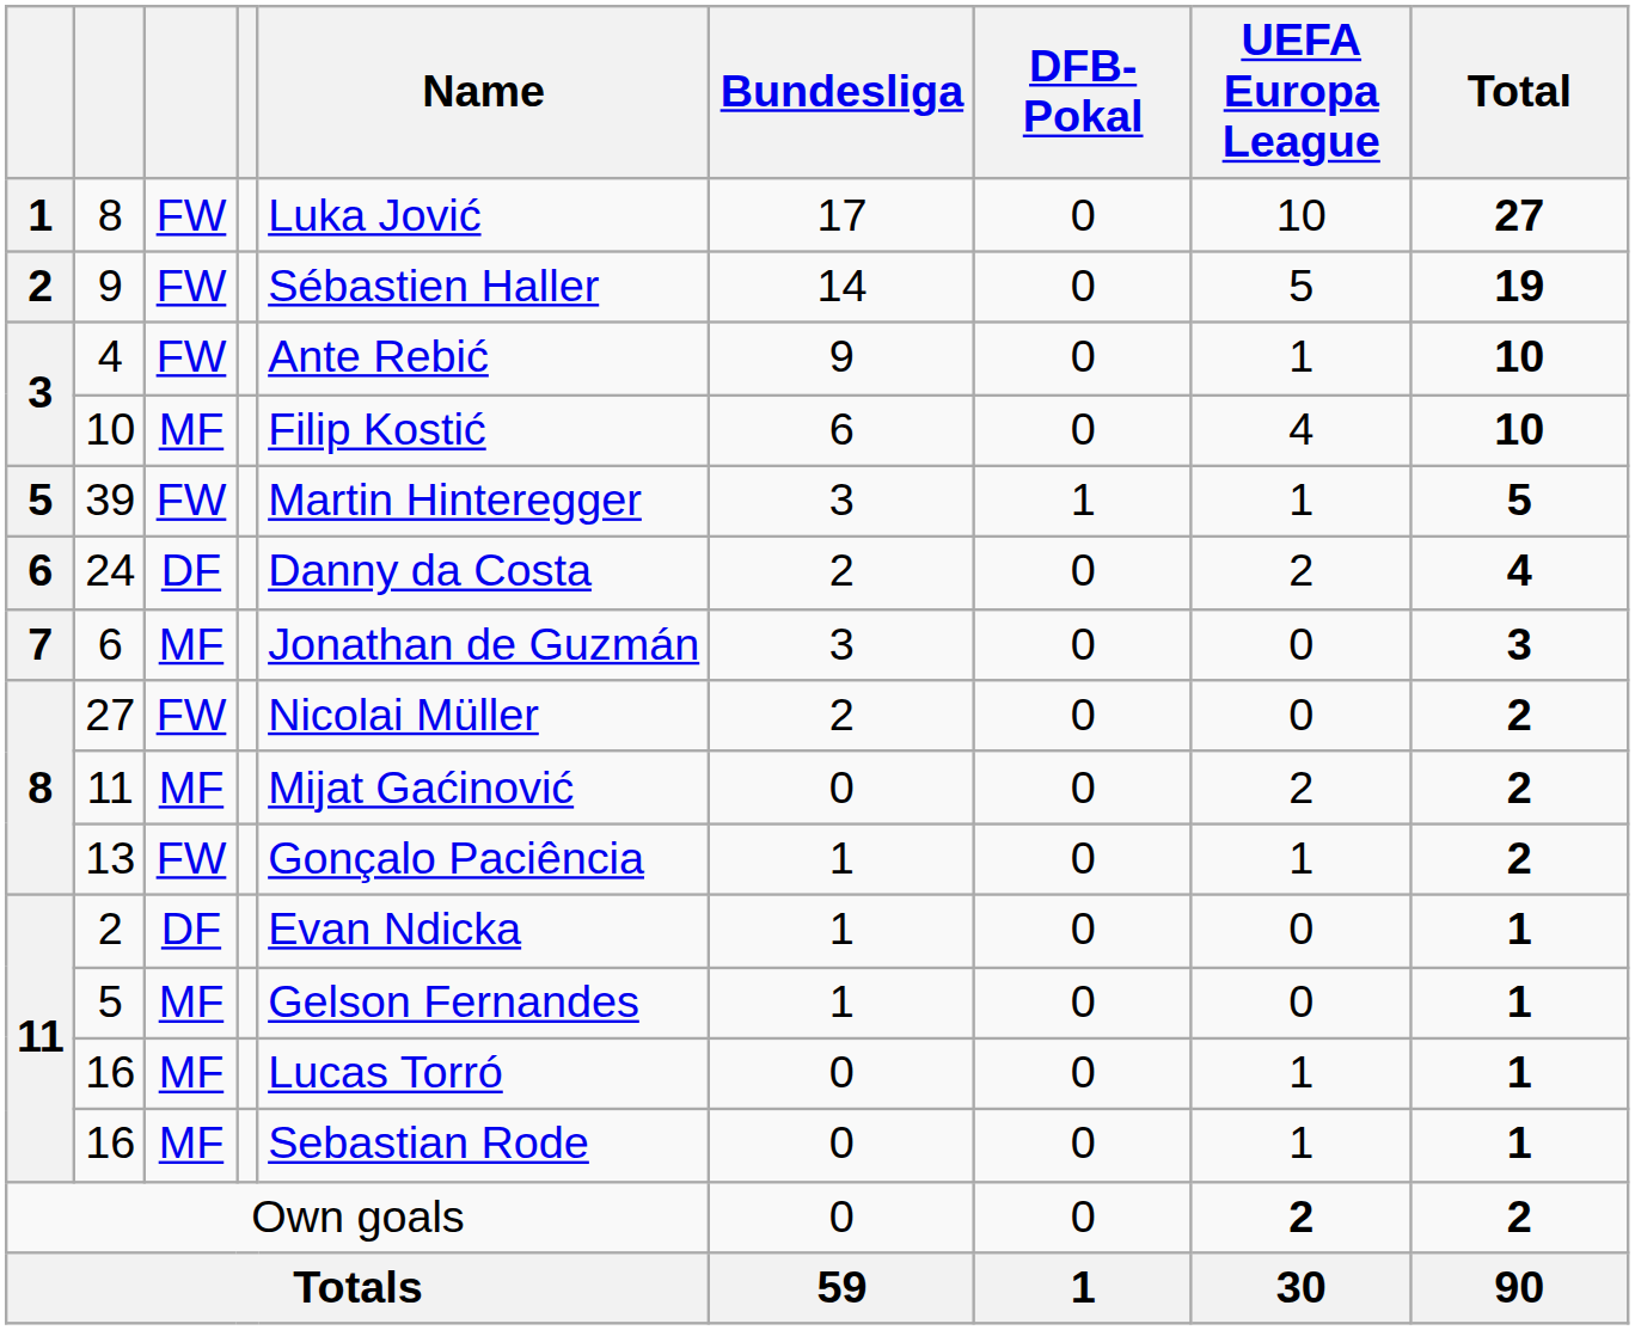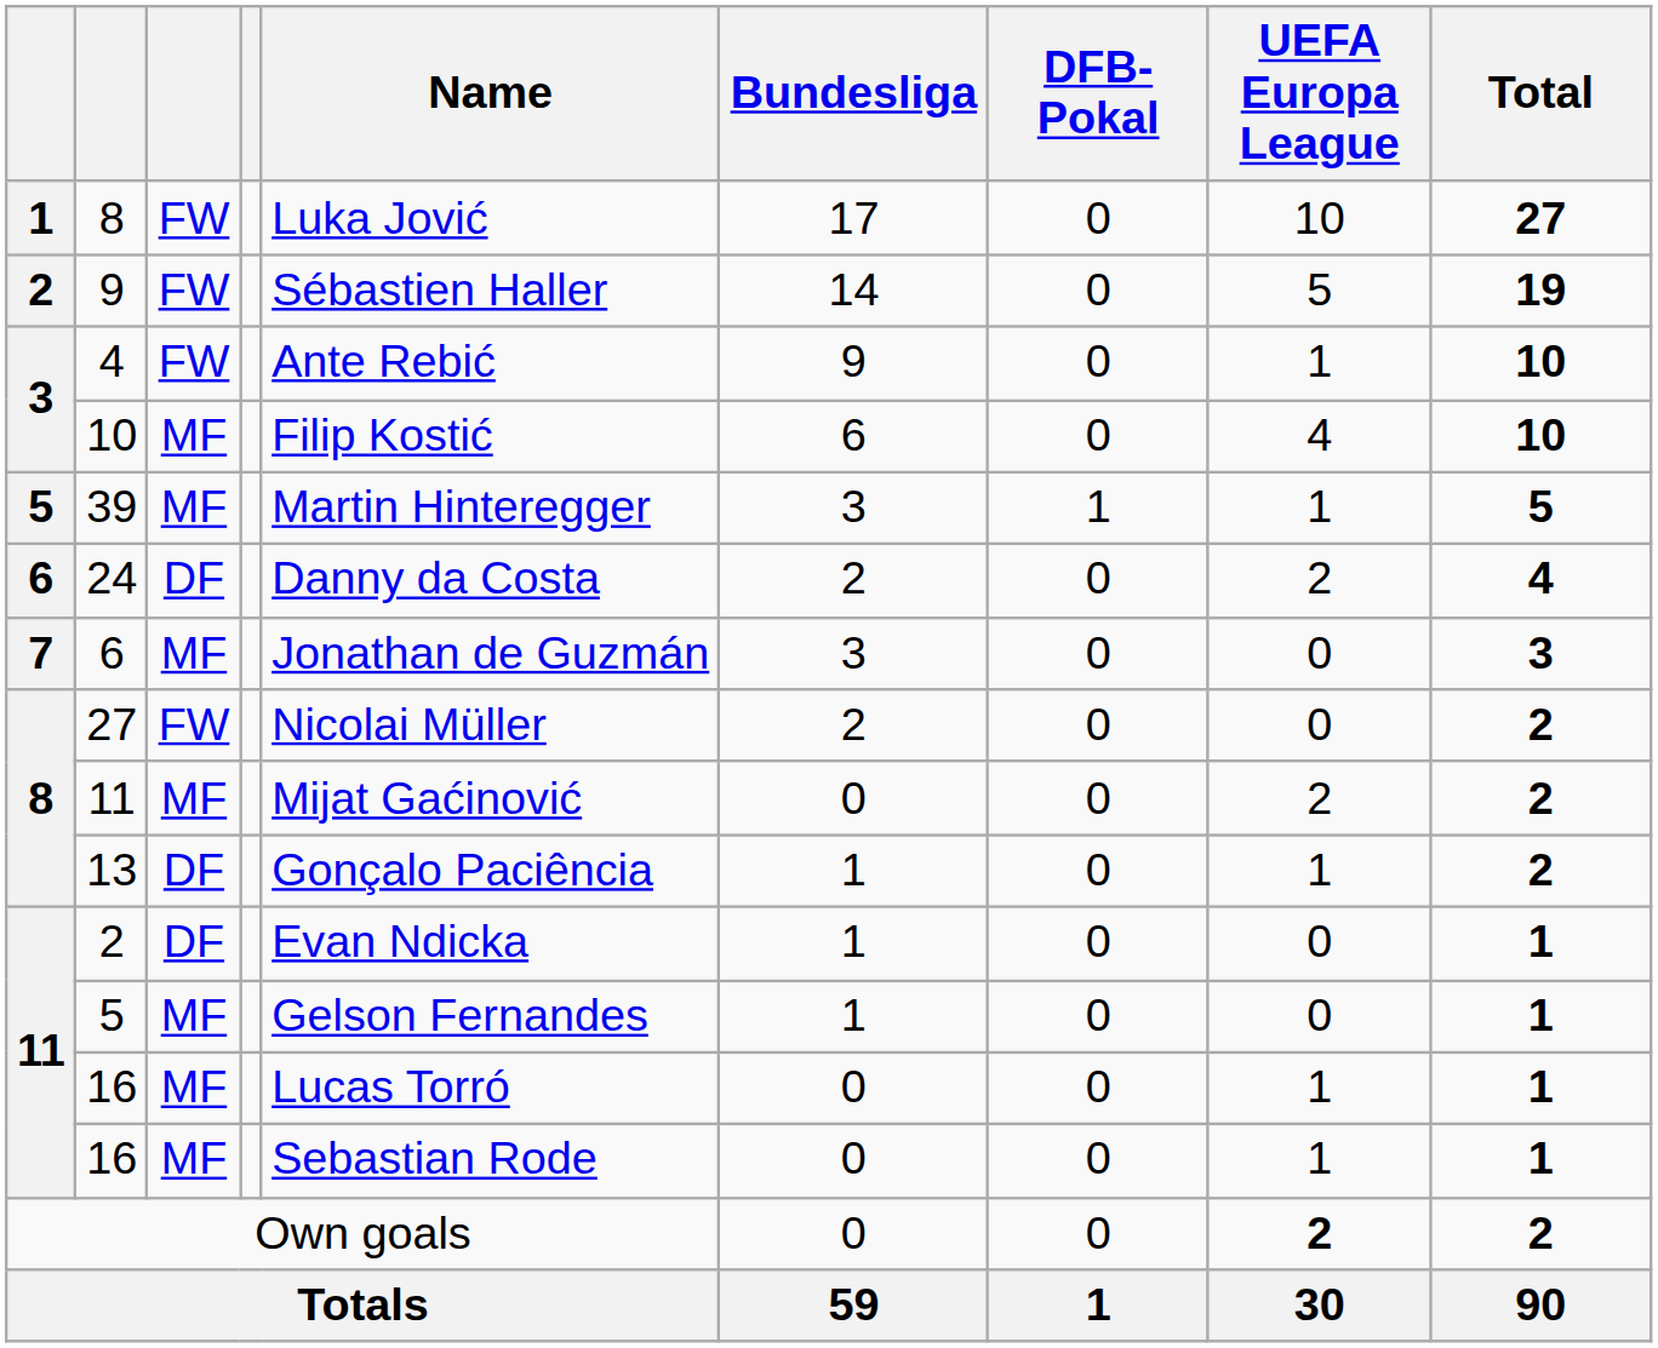39 | column 3: FW -> MF
13 | column 3: FW -> DF
